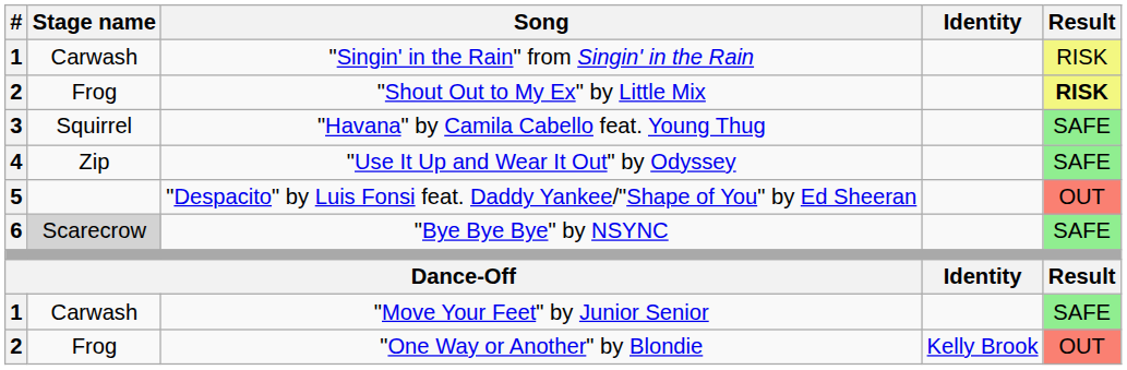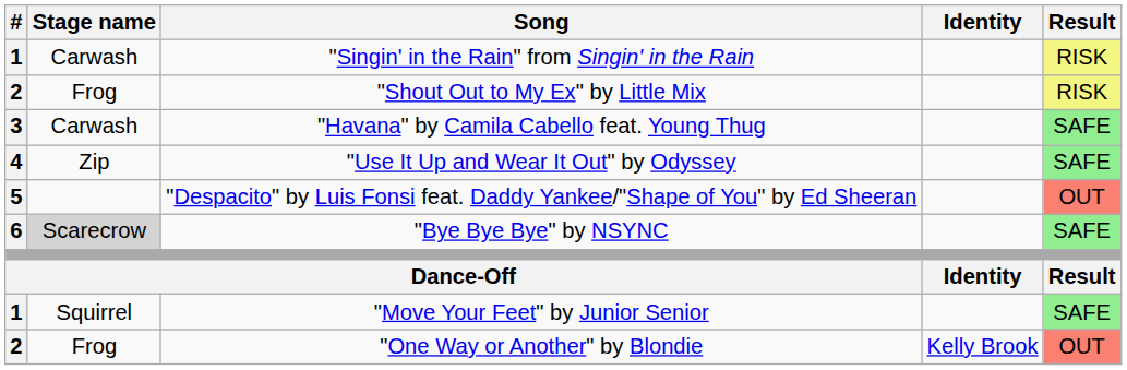"Shout Out to My Ex" by Little Mix | Result: bold -> normal
"Havana" by Camila Cabello feat. Young Thug | Stage name: Squirrel -> Carwash
"Move Your Feet" by Junior Senior | Stage name: Carwash -> Squirrel
